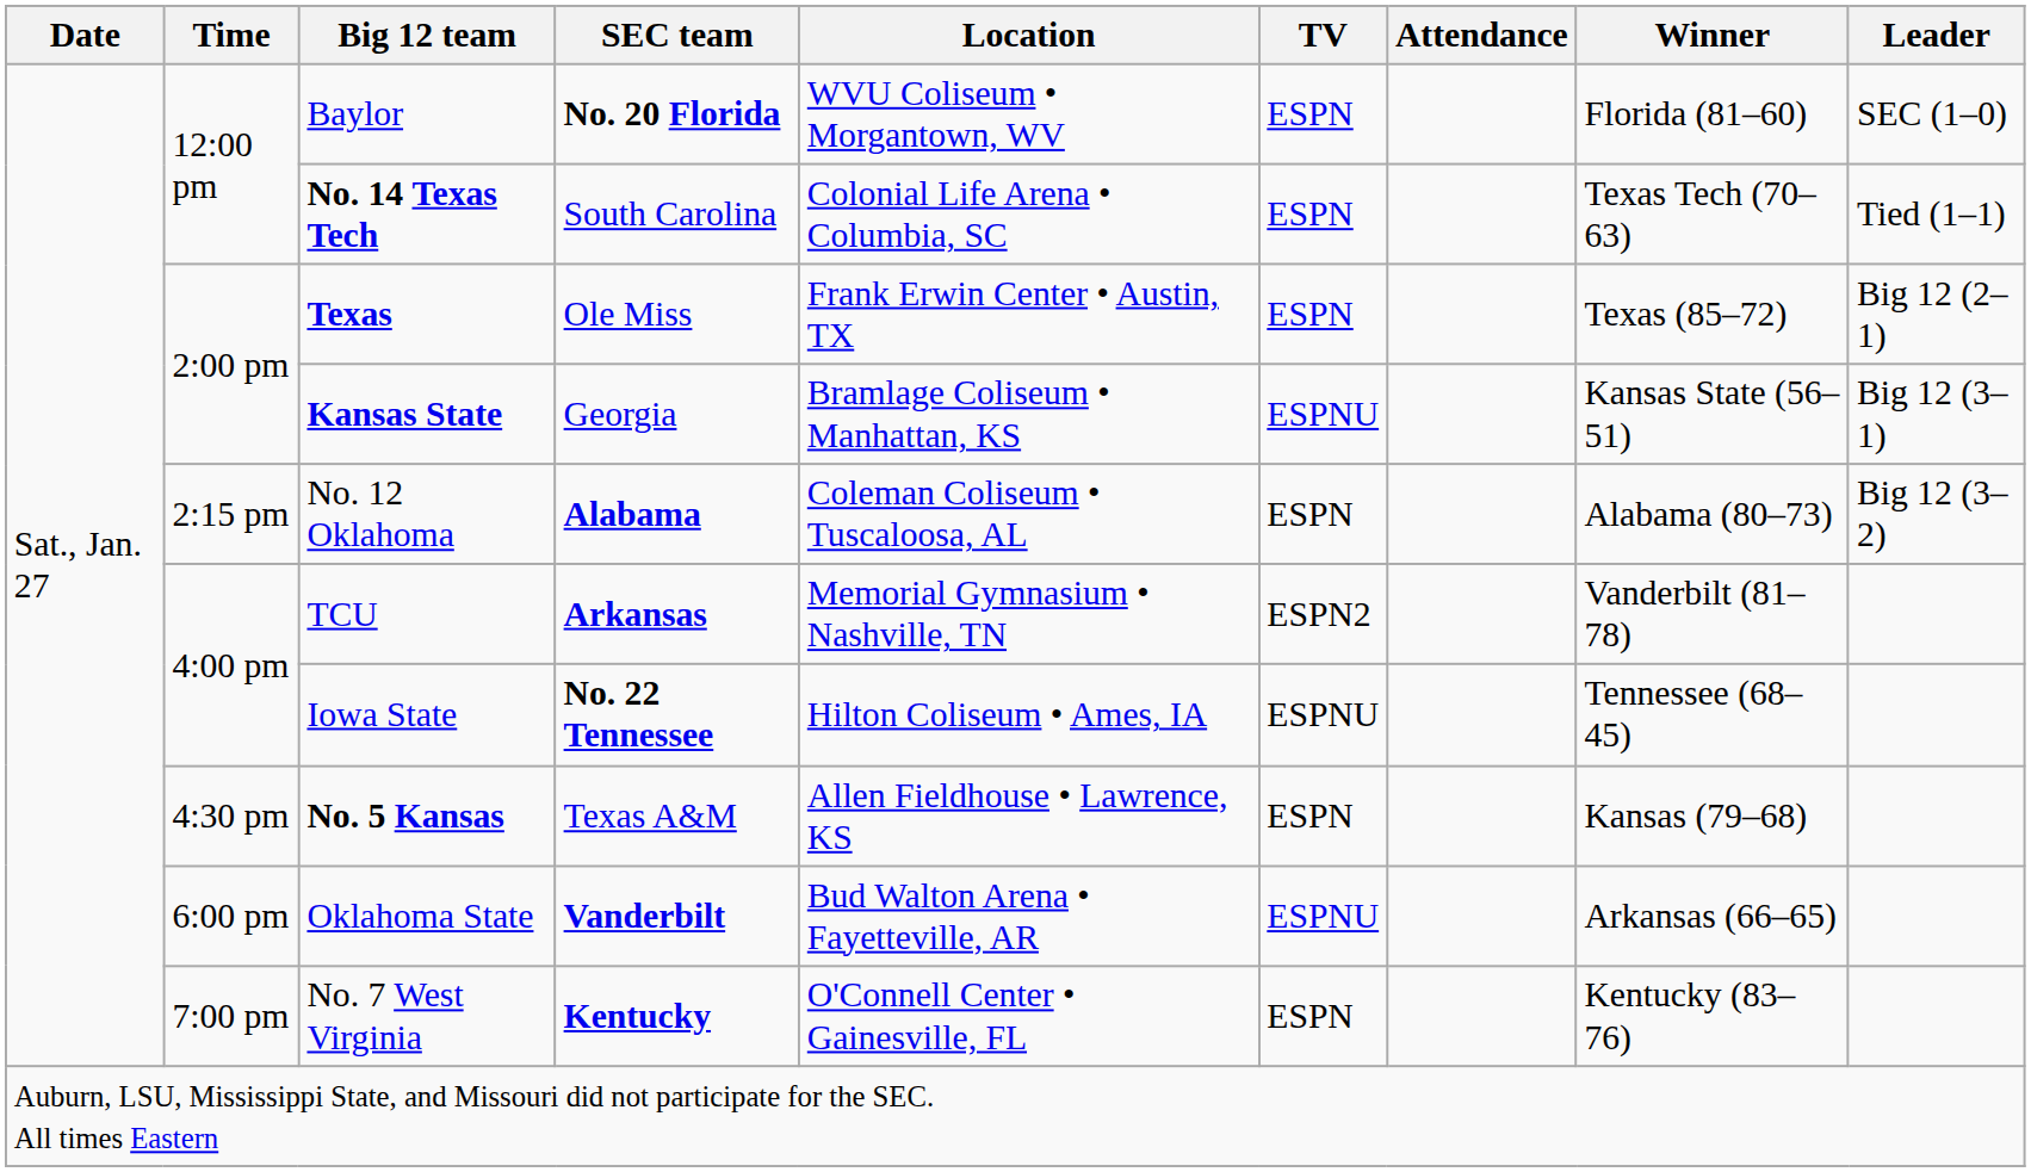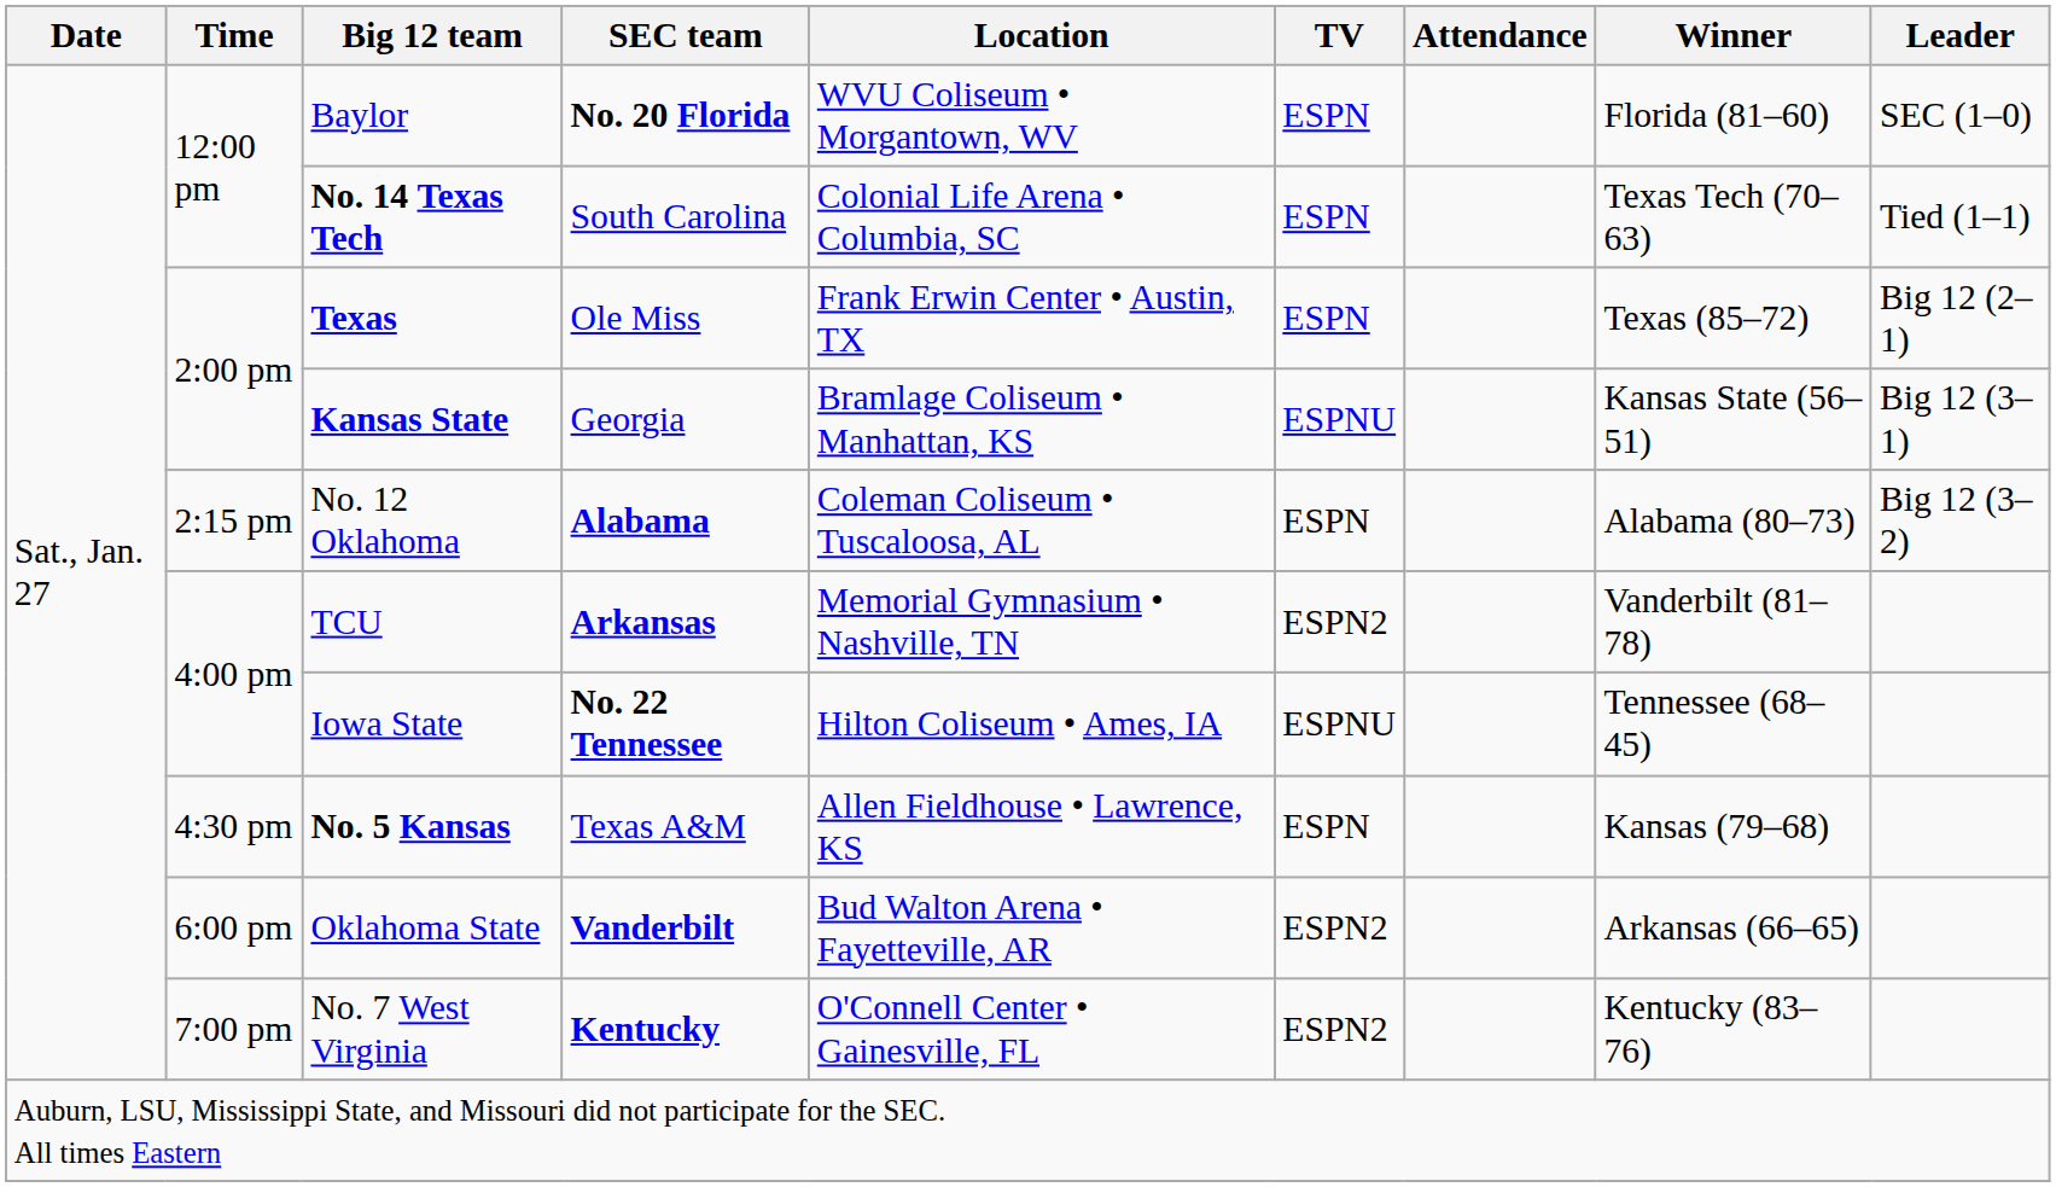Oklahoma State | TV: ESPNU -> ESPN2
No. 7 West Virginia | TV: ESPN -> ESPN2
